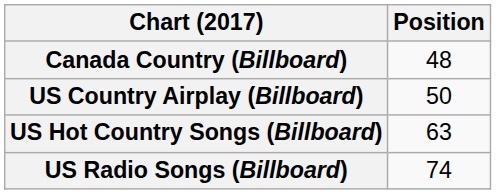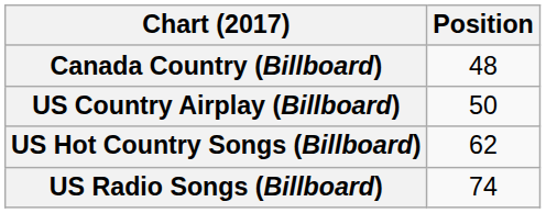US Hot Country Songs (Billboard) | Position: 63 -> 62
